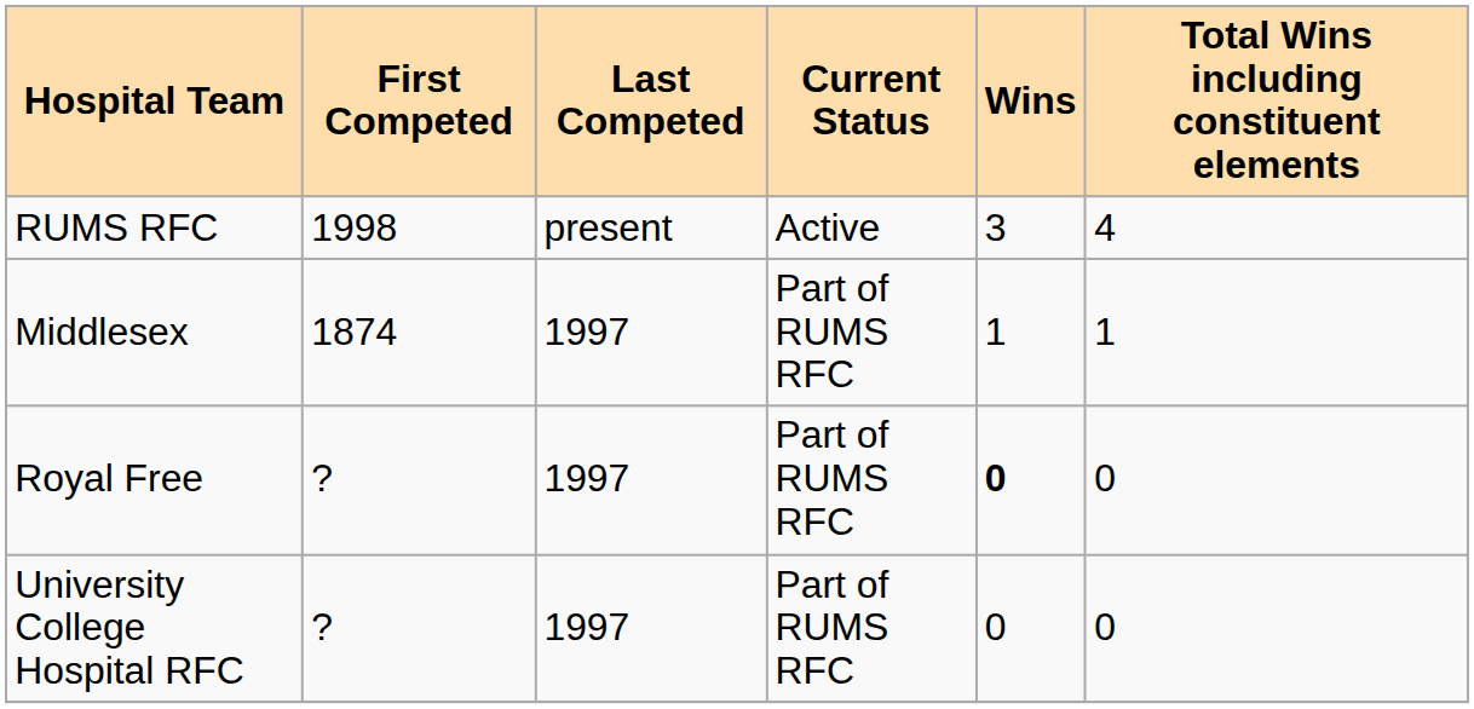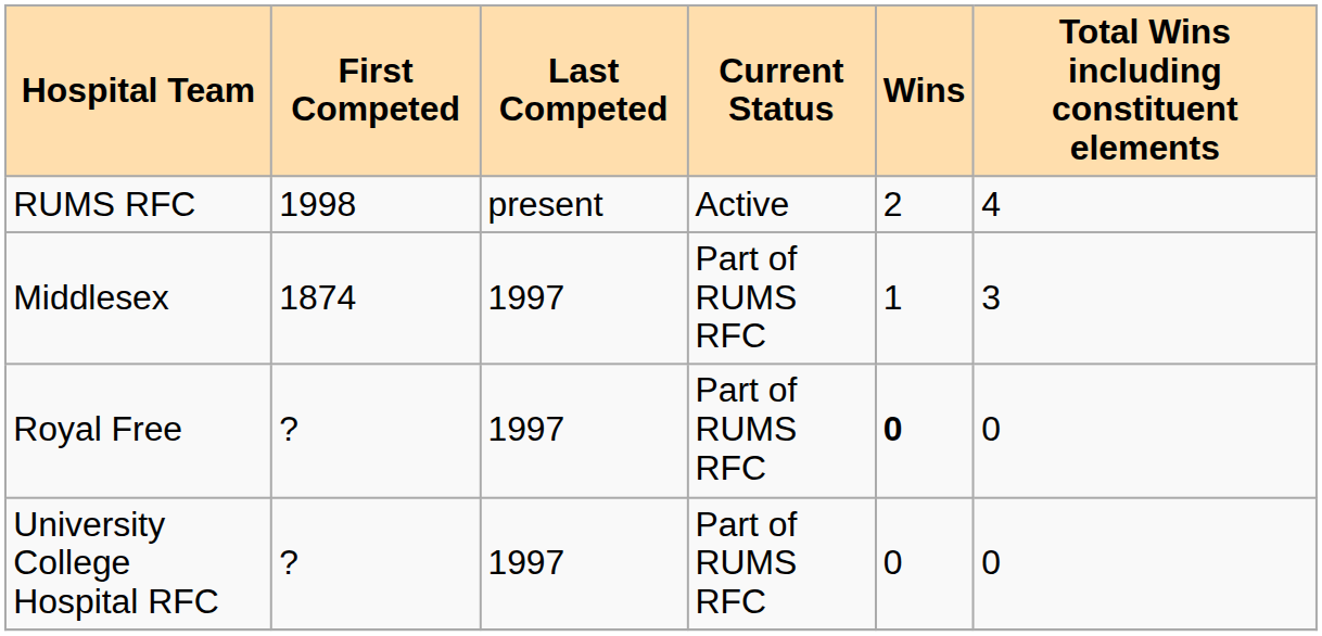RUMS RFC | Wins: 3 -> 2
Middlesex | Total Wins including constituent elements: 1 -> 3
